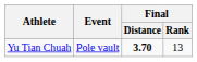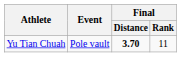Yu Tian Chuah | Final / Rank: 13 -> 11
